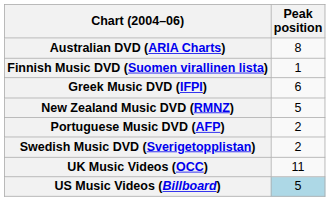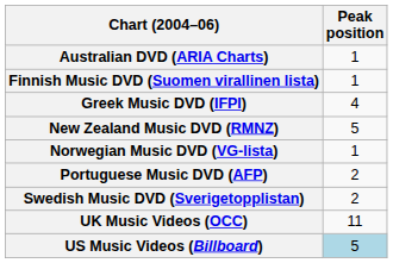Australian DVD (ARIA Charts) | Peak position: 8 -> 1
Greek Music DVD (IFPI) | Peak position: 6 -> 4
+ row: Norwegian Music DVD (VG-lista) | 1
